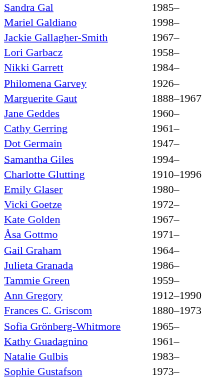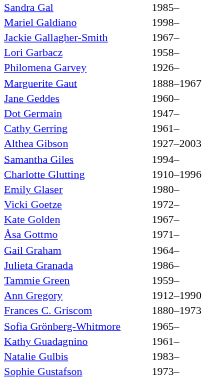- row: Nikki Garrett | 1984–
rows swapped: Dot Germain <-> Cathy Gerring
+ row: Althea Gibson | 1927–2003
